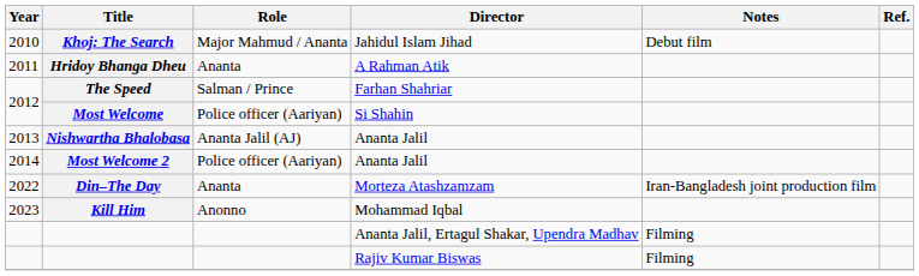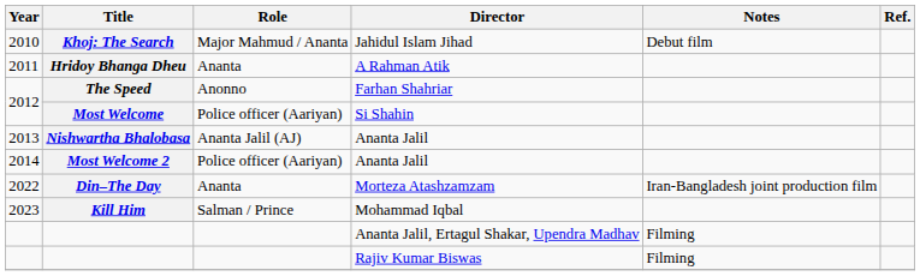The Speed | Role: Salman / Prince -> Anonno
Kill Him | Role: Anonno -> Salman / Prince
